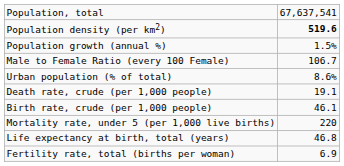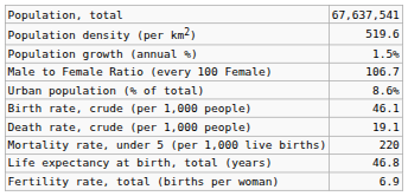Population density (per km2) | column 2: bold -> normal
rows swapped: Birth rate, crude (per 1,000 people) <-> Death rate, crude (per 1,000 people)
